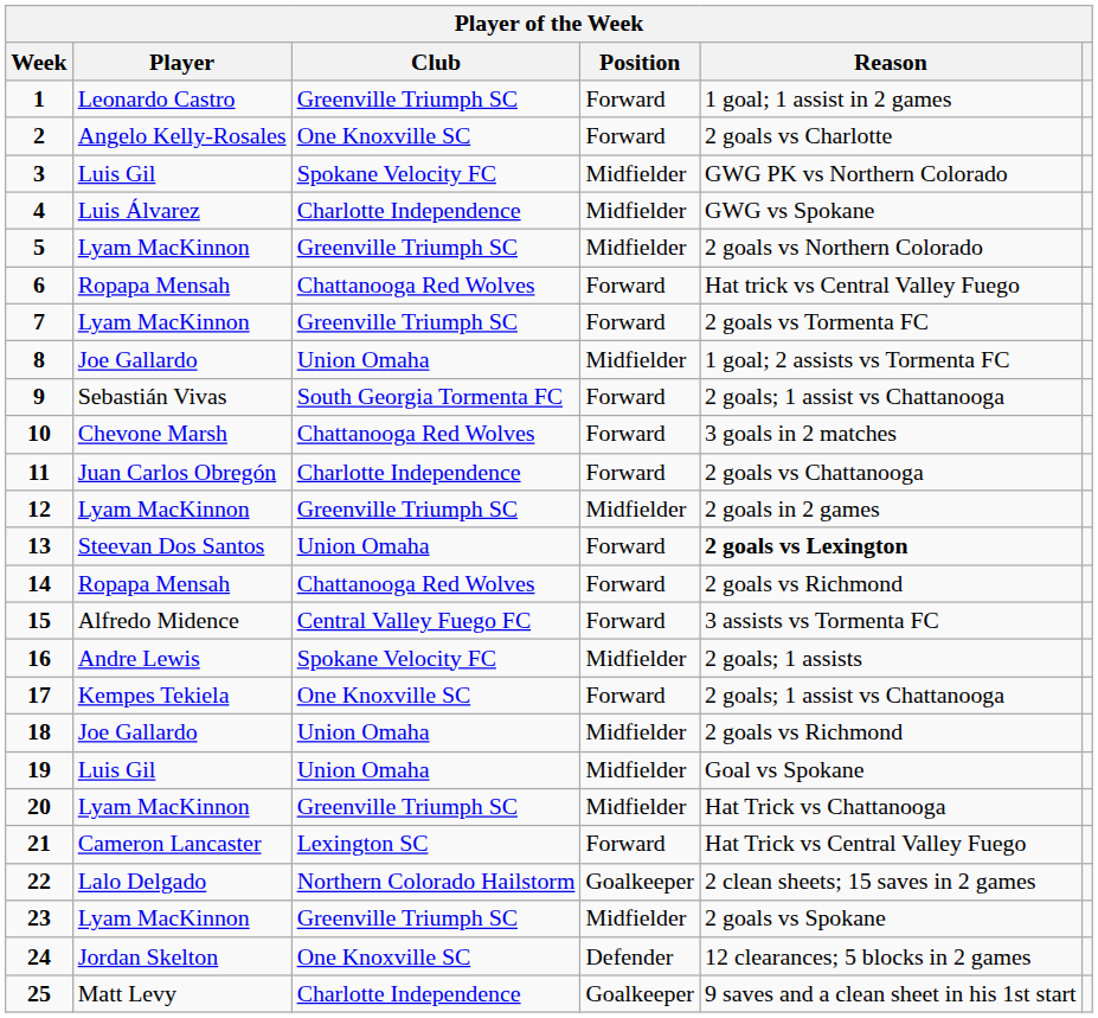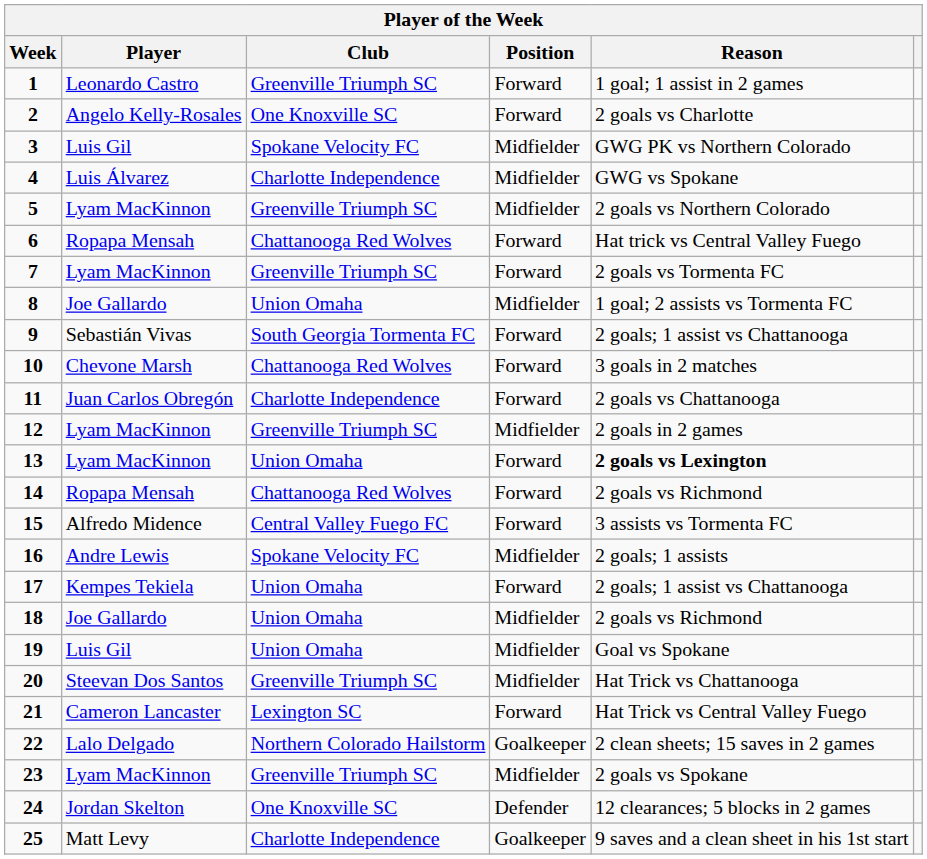13 | Player: Steevan Dos Santos -> Lyam MacKinnon
17 | Club: One Knoxville SC -> Union Omaha
20 | Player: Lyam MacKinnon -> Steevan Dos Santos
